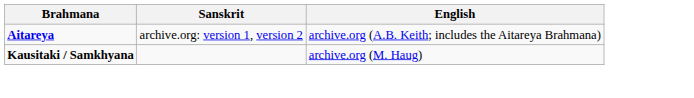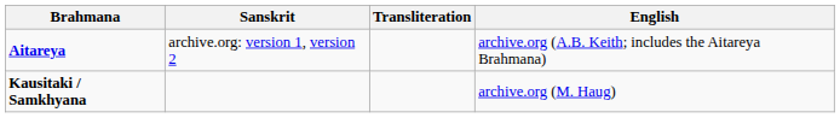+ column: Transliteration
